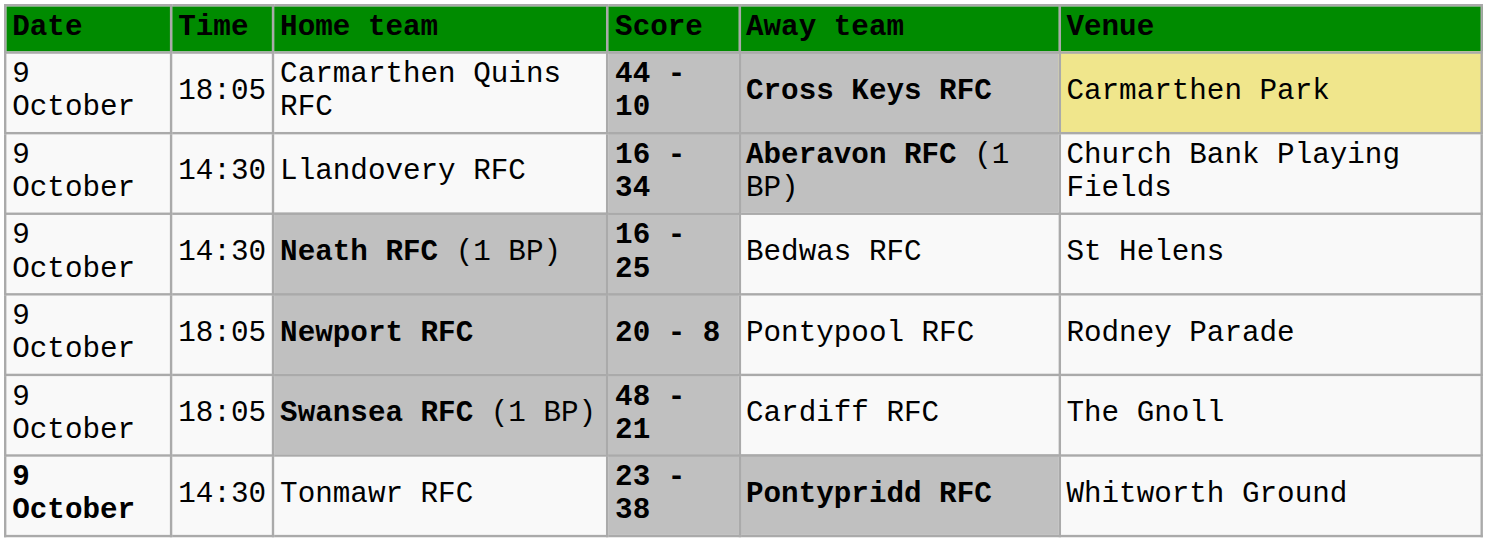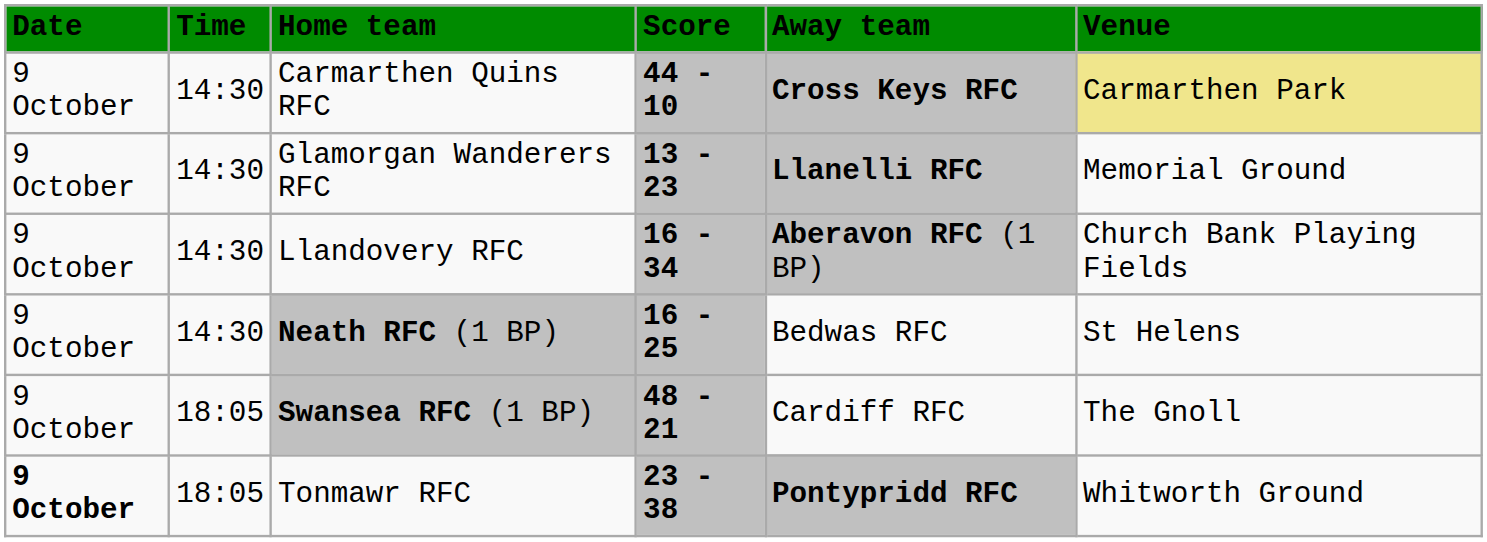Carmarthen Quins RFC | Time: 18:05 -> 14:30
+ row: 9 October | 14:30 | Glamorgan Wanderers RFC | 13 - 23 | Llanelli RFC | Memorial Ground
- row: 9 October | 18:05 | Newport RFC | 20 - 8 | Pontypool RFC | Rodney Parade
Tonmawr RFC | Time: 14:30 -> 18:05
